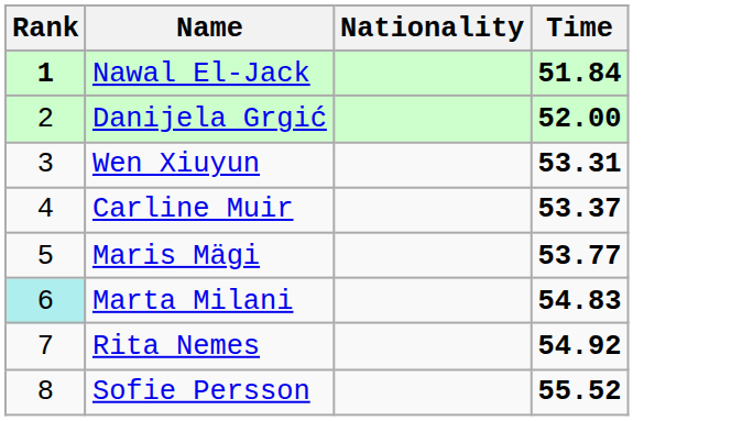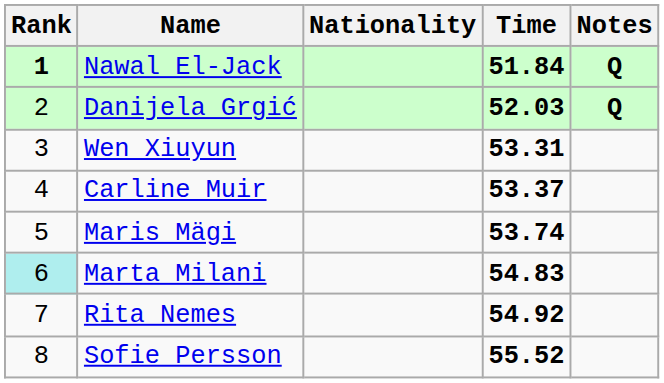+ column: Notes | Q | Q
Danijela Grgić | Time: 52.00 -> 52.03
Maris Mägi | Time: 53.77 -> 53.74
